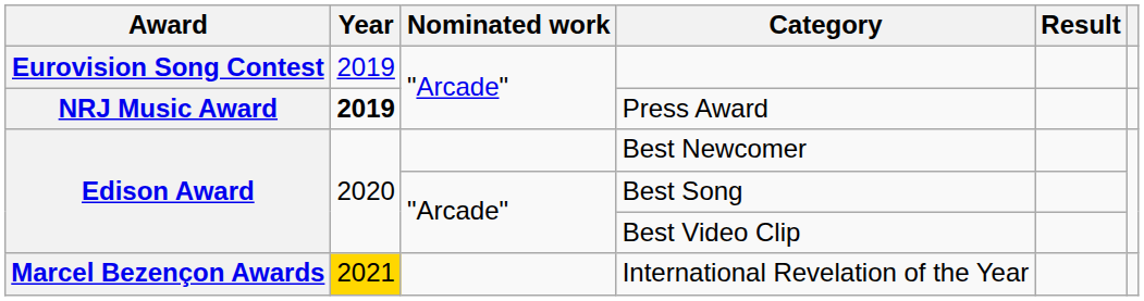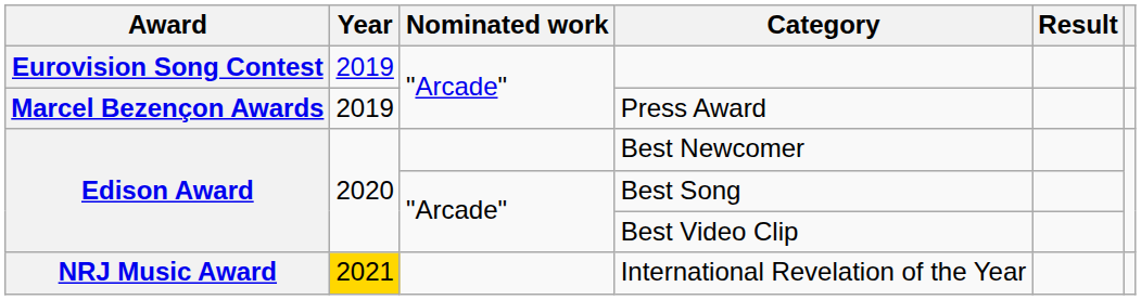Press Award | Award: NRJ Music Award -> Marcel Bezençon Awards
Press Award | Year: bold -> normal
International Revelation of the Year | Award: Marcel Bezençon Awards -> NRJ Music Award
